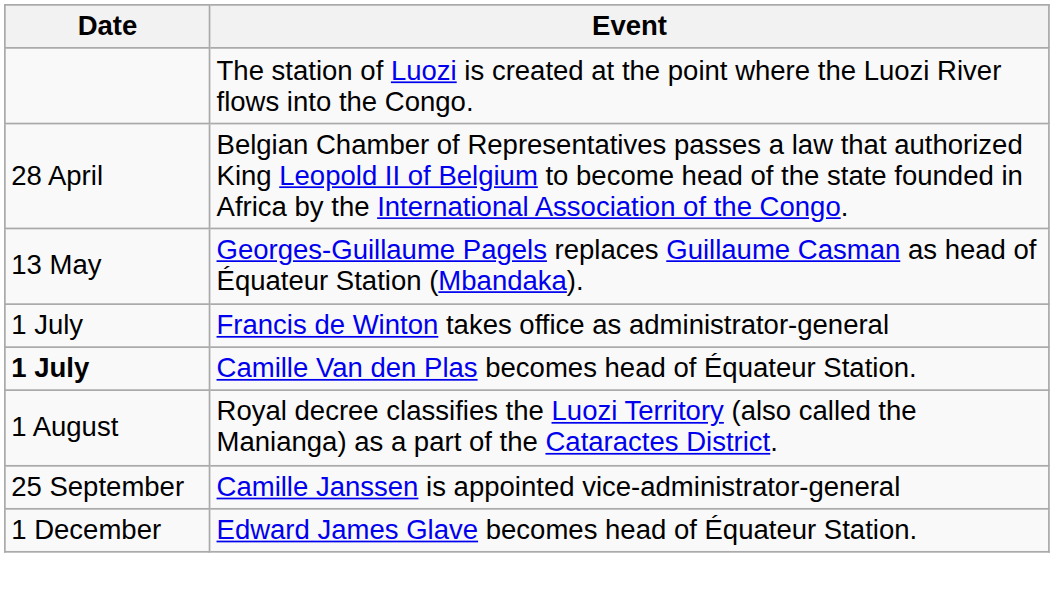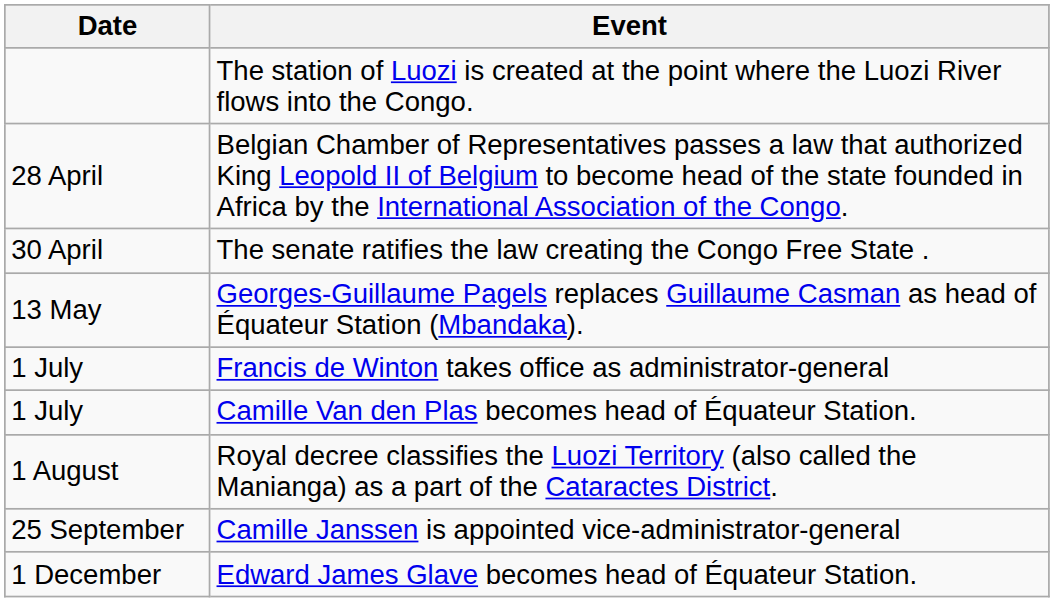+ row: 30 April | The senate ratifies the law creating the Congo Free State .
Camille Van den Plas becomes head of Équateur Station. | Date: bold -> normal
